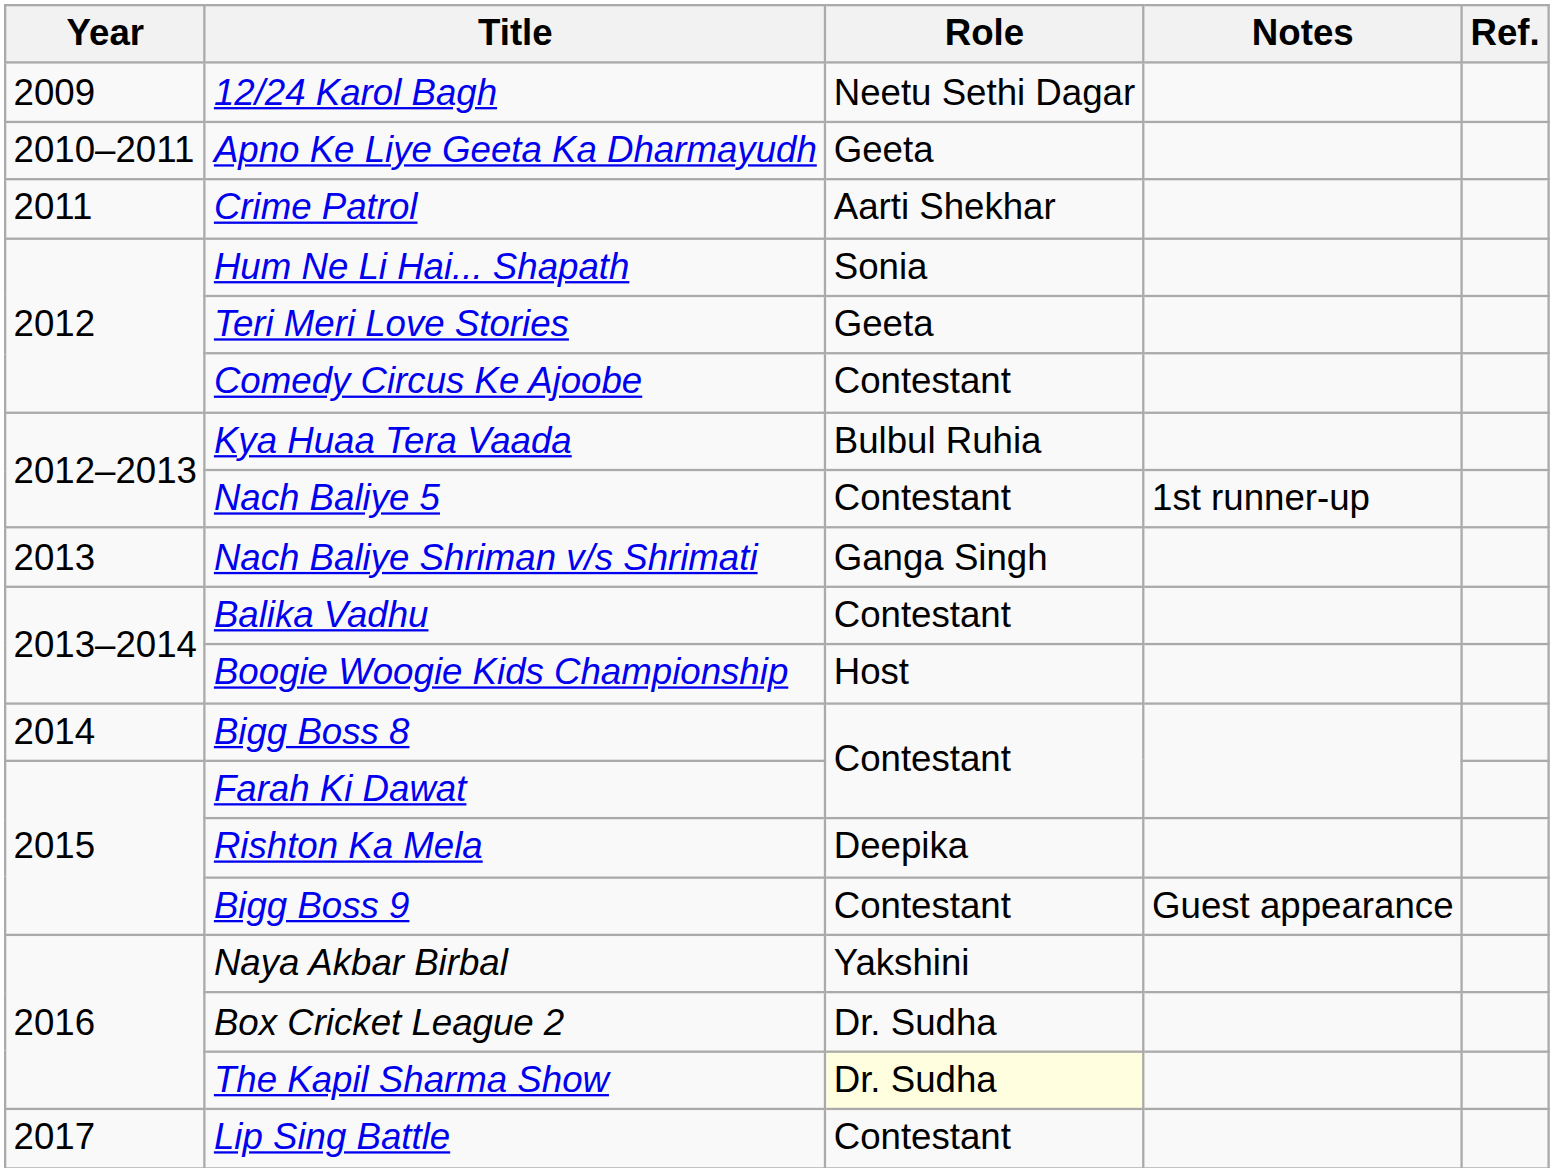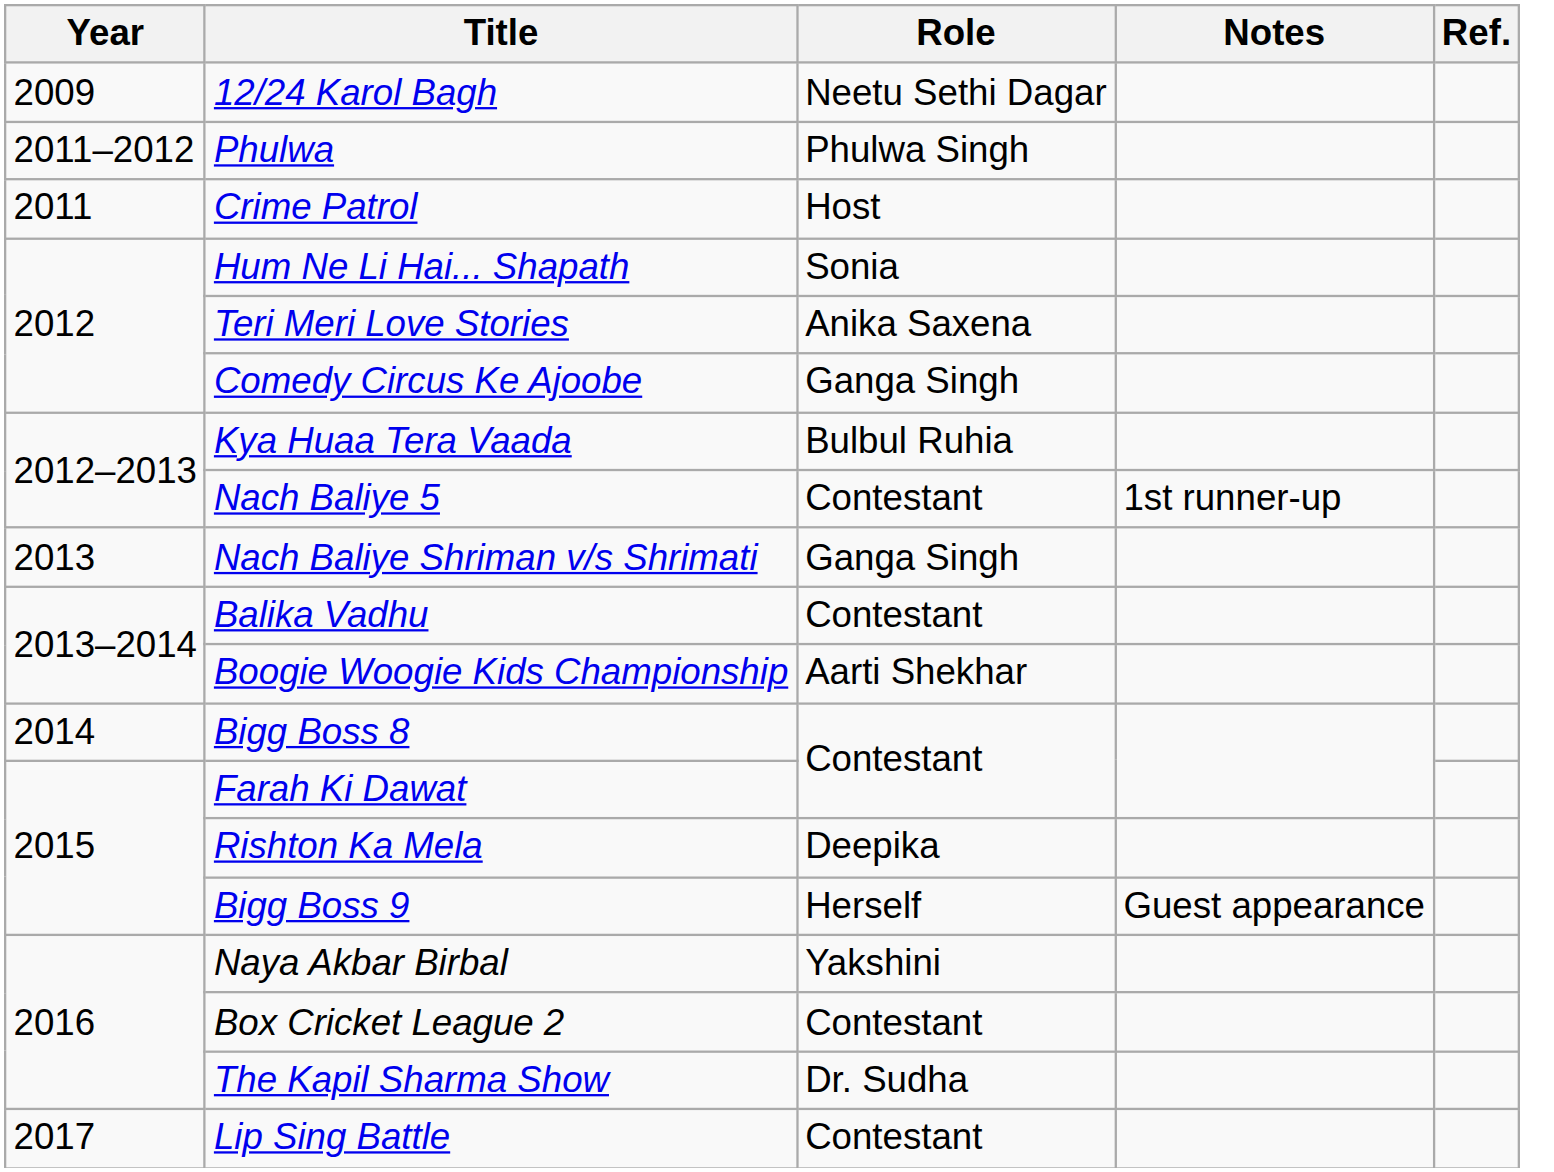- row: 2010–2011 | Apno Ke Liye Geeta Ka Dharmayudh | Geeta
+ row: 2011–2012 | Phulwa | Phulwa Singh
Crime Patrol | Role: Aarti Shekhar -> Host
Teri Meri Love Stories | Role: Geeta -> Anika Saxena
Comedy Circus Ke Ajoobe | Role: Contestant -> Ganga Singh
Boogie Woogie Kids Championship | Role: Host -> Aarti Shekhar
Bigg Boss 9 | Role: Contestant -> Herself
Box Cricket League 2 | Role: Dr. Sudha -> Contestant
The Kapil Sharma Show | Role: lightyellow background -> no background
